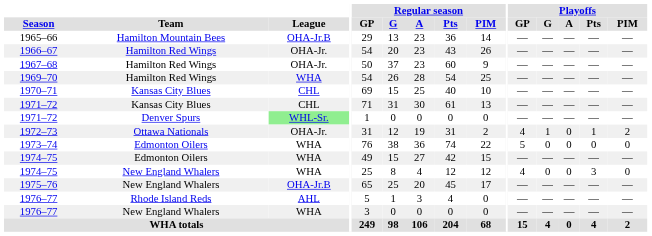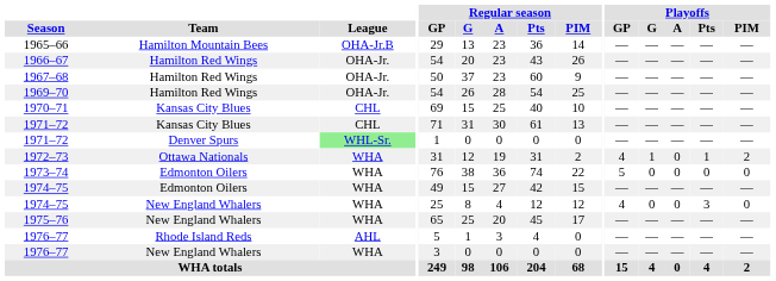1969–70 | League: WHA -> OHA-Jr.
1972–73 | League: OHA-Jr. -> WHA
1975–76 | League: OHA-Jr.B -> WHA
